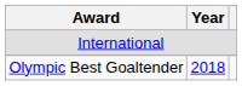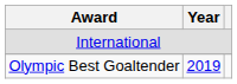Olympic Best Goaltender | Year: 2018 -> 2019
